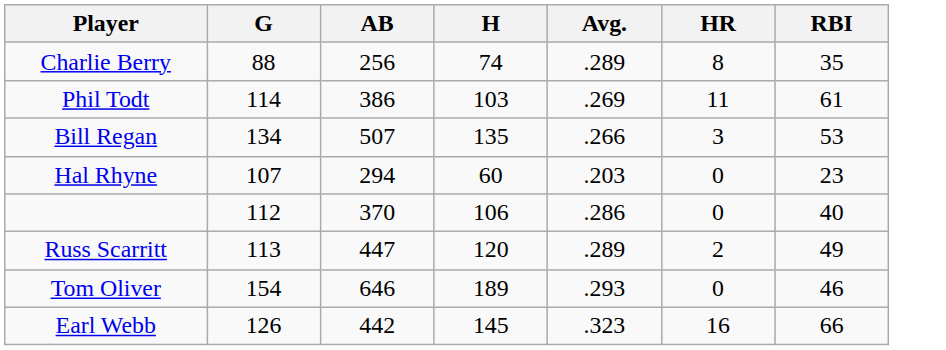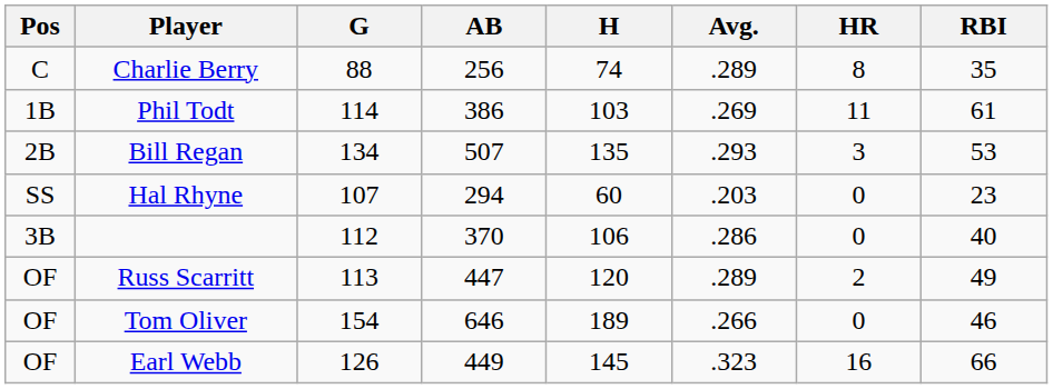+ column: Pos | C | 1B | 2B | SS | 3B | OF | OF | OF
Bill Regan | Avg.: .266 -> .293
Tom Oliver | Avg.: .293 -> .266
Earl Webb | AB: 442 -> 449
